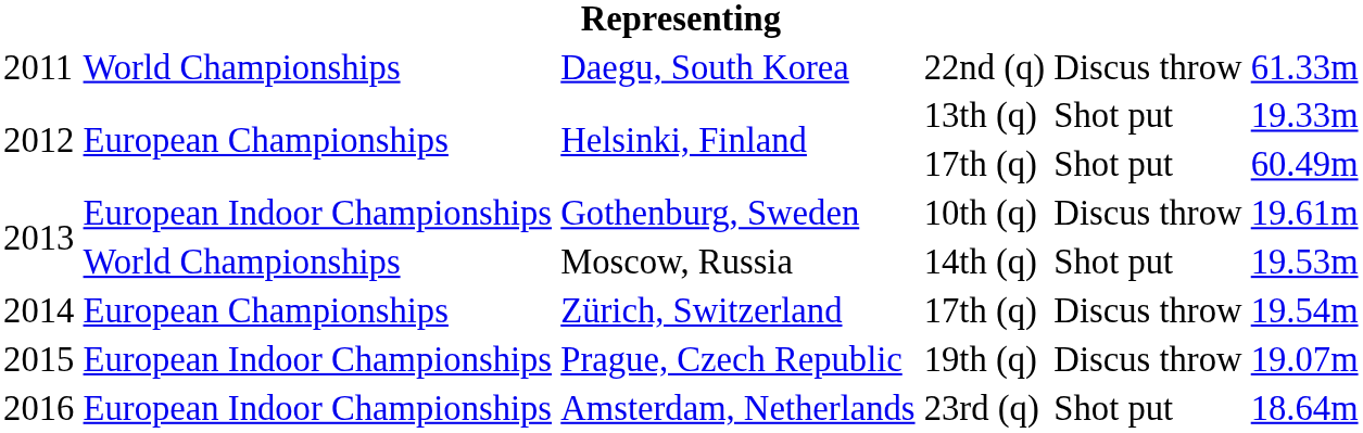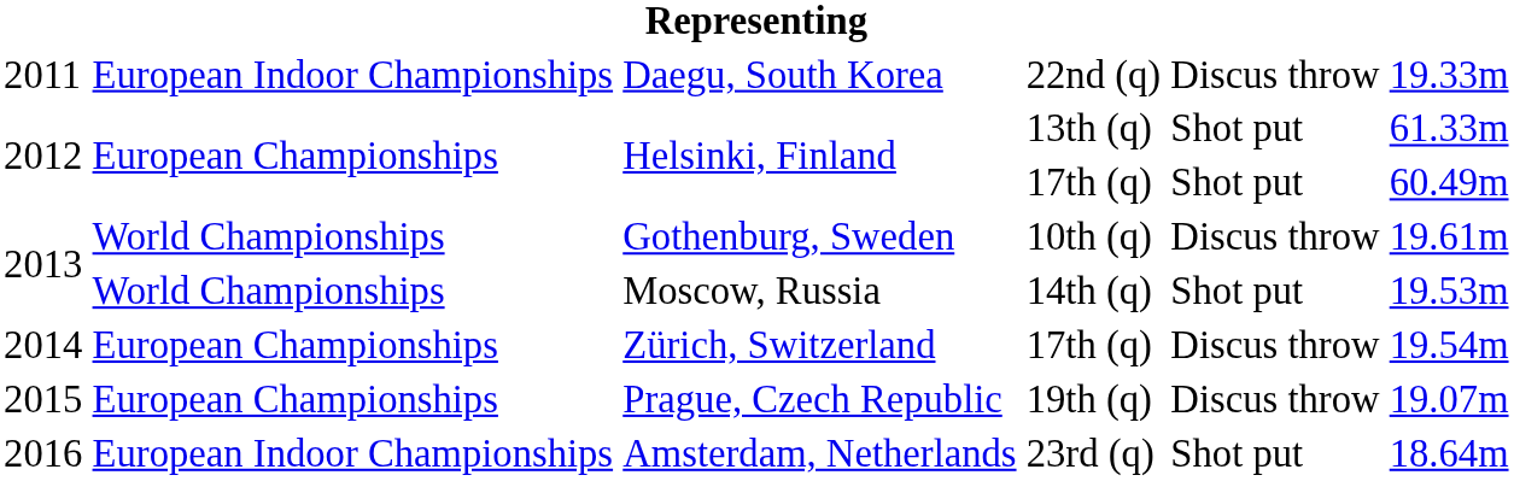Daegu, South Korea | column 2: World Championships -> European Indoor Championships
Daegu, South Korea | column 6: 61.33m -> 19.33m
Helsinki, Finland / 13th (q) | column 6: 19.33m -> 61.33m
Gothenburg, Sweden | column 2: European Indoor Championships -> World Championships
Prague, Czech Republic | column 2: European Indoor Championships -> European Championships
